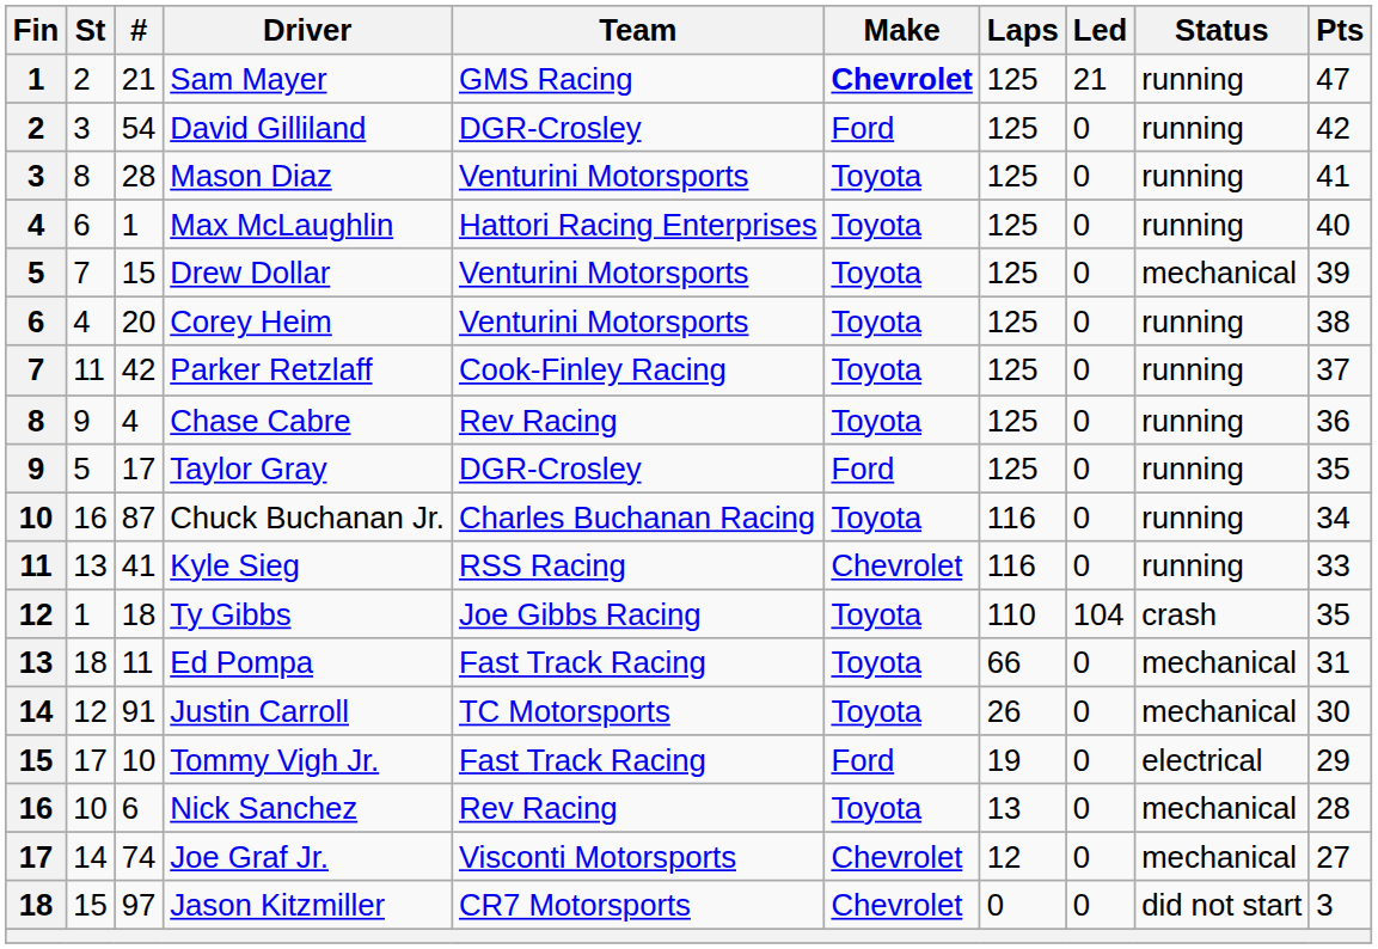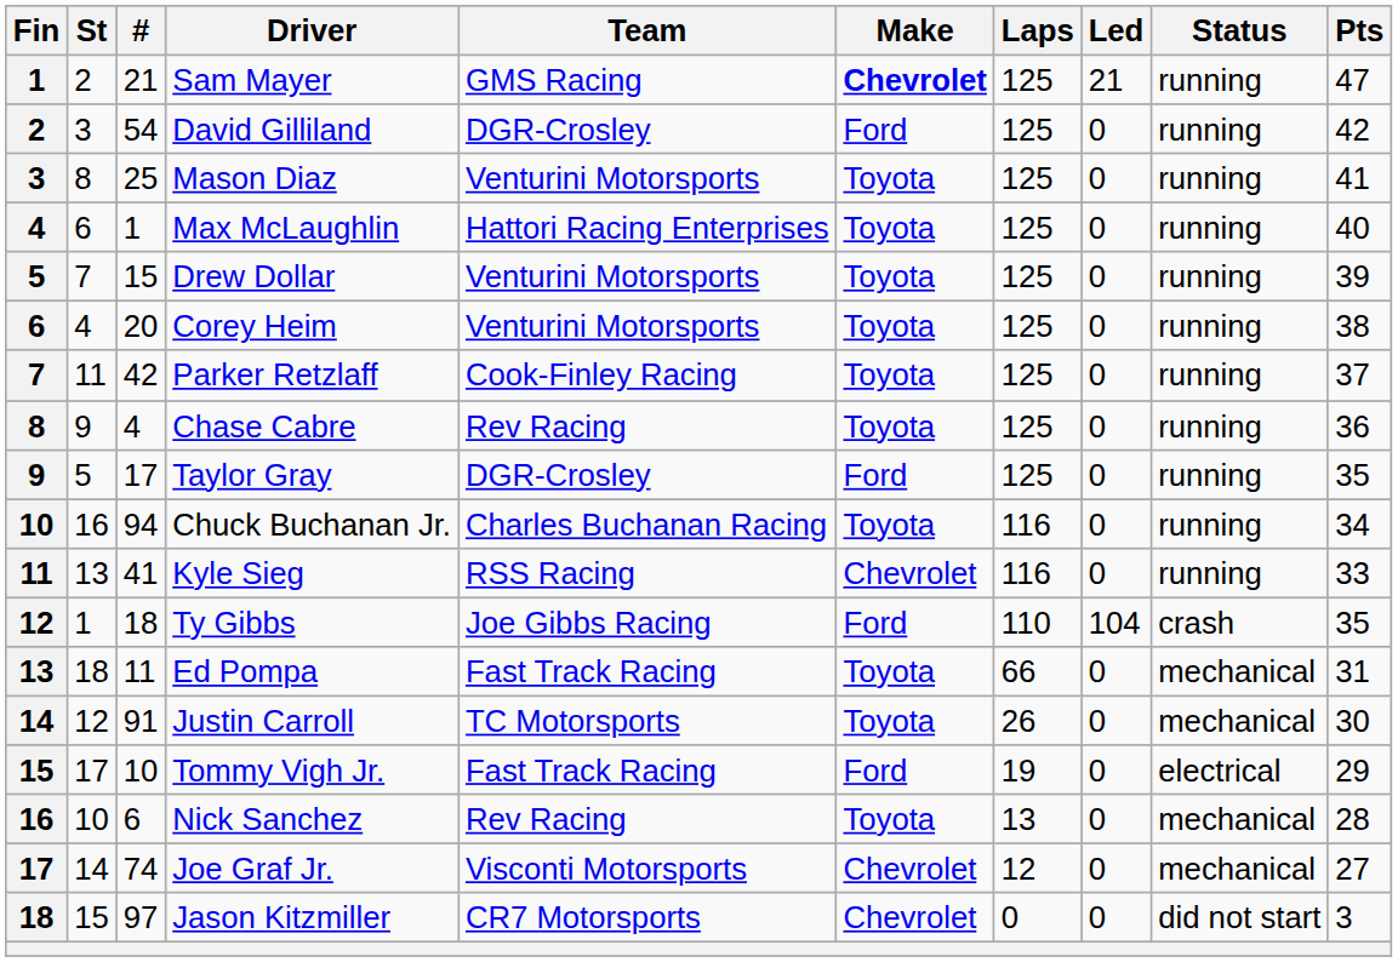Mason Diaz | #: 28 -> 25
Drew Dollar | Status: mechanical -> running
Chuck Buchanan Jr. | #: 87 -> 94
Ty Gibbs | Make: Toyota -> Ford
